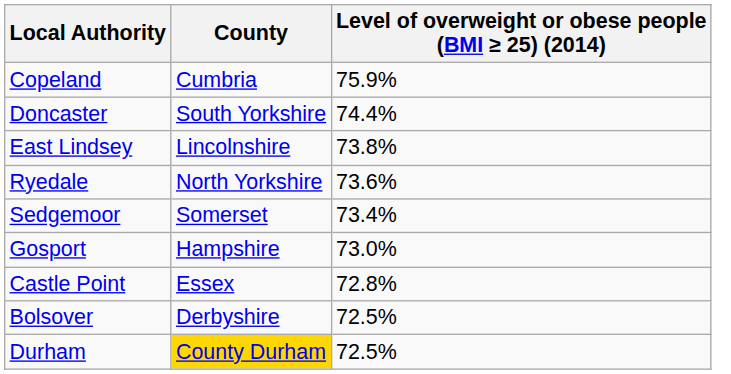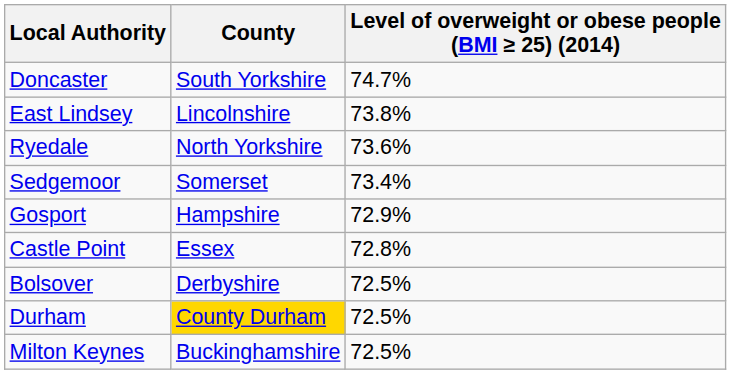- row: Copeland | Cumbria | 75.9%
Doncaster | Level of overweight or obese people (BMI ≥ 25) (2014): 74.4% -> 74.7%
Gosport | Level of overweight or obese people (BMI ≥ 25) (2014): 73.0% -> 72.9%
+ row: Milton Keynes | Buckinghamshire | 72.5%
